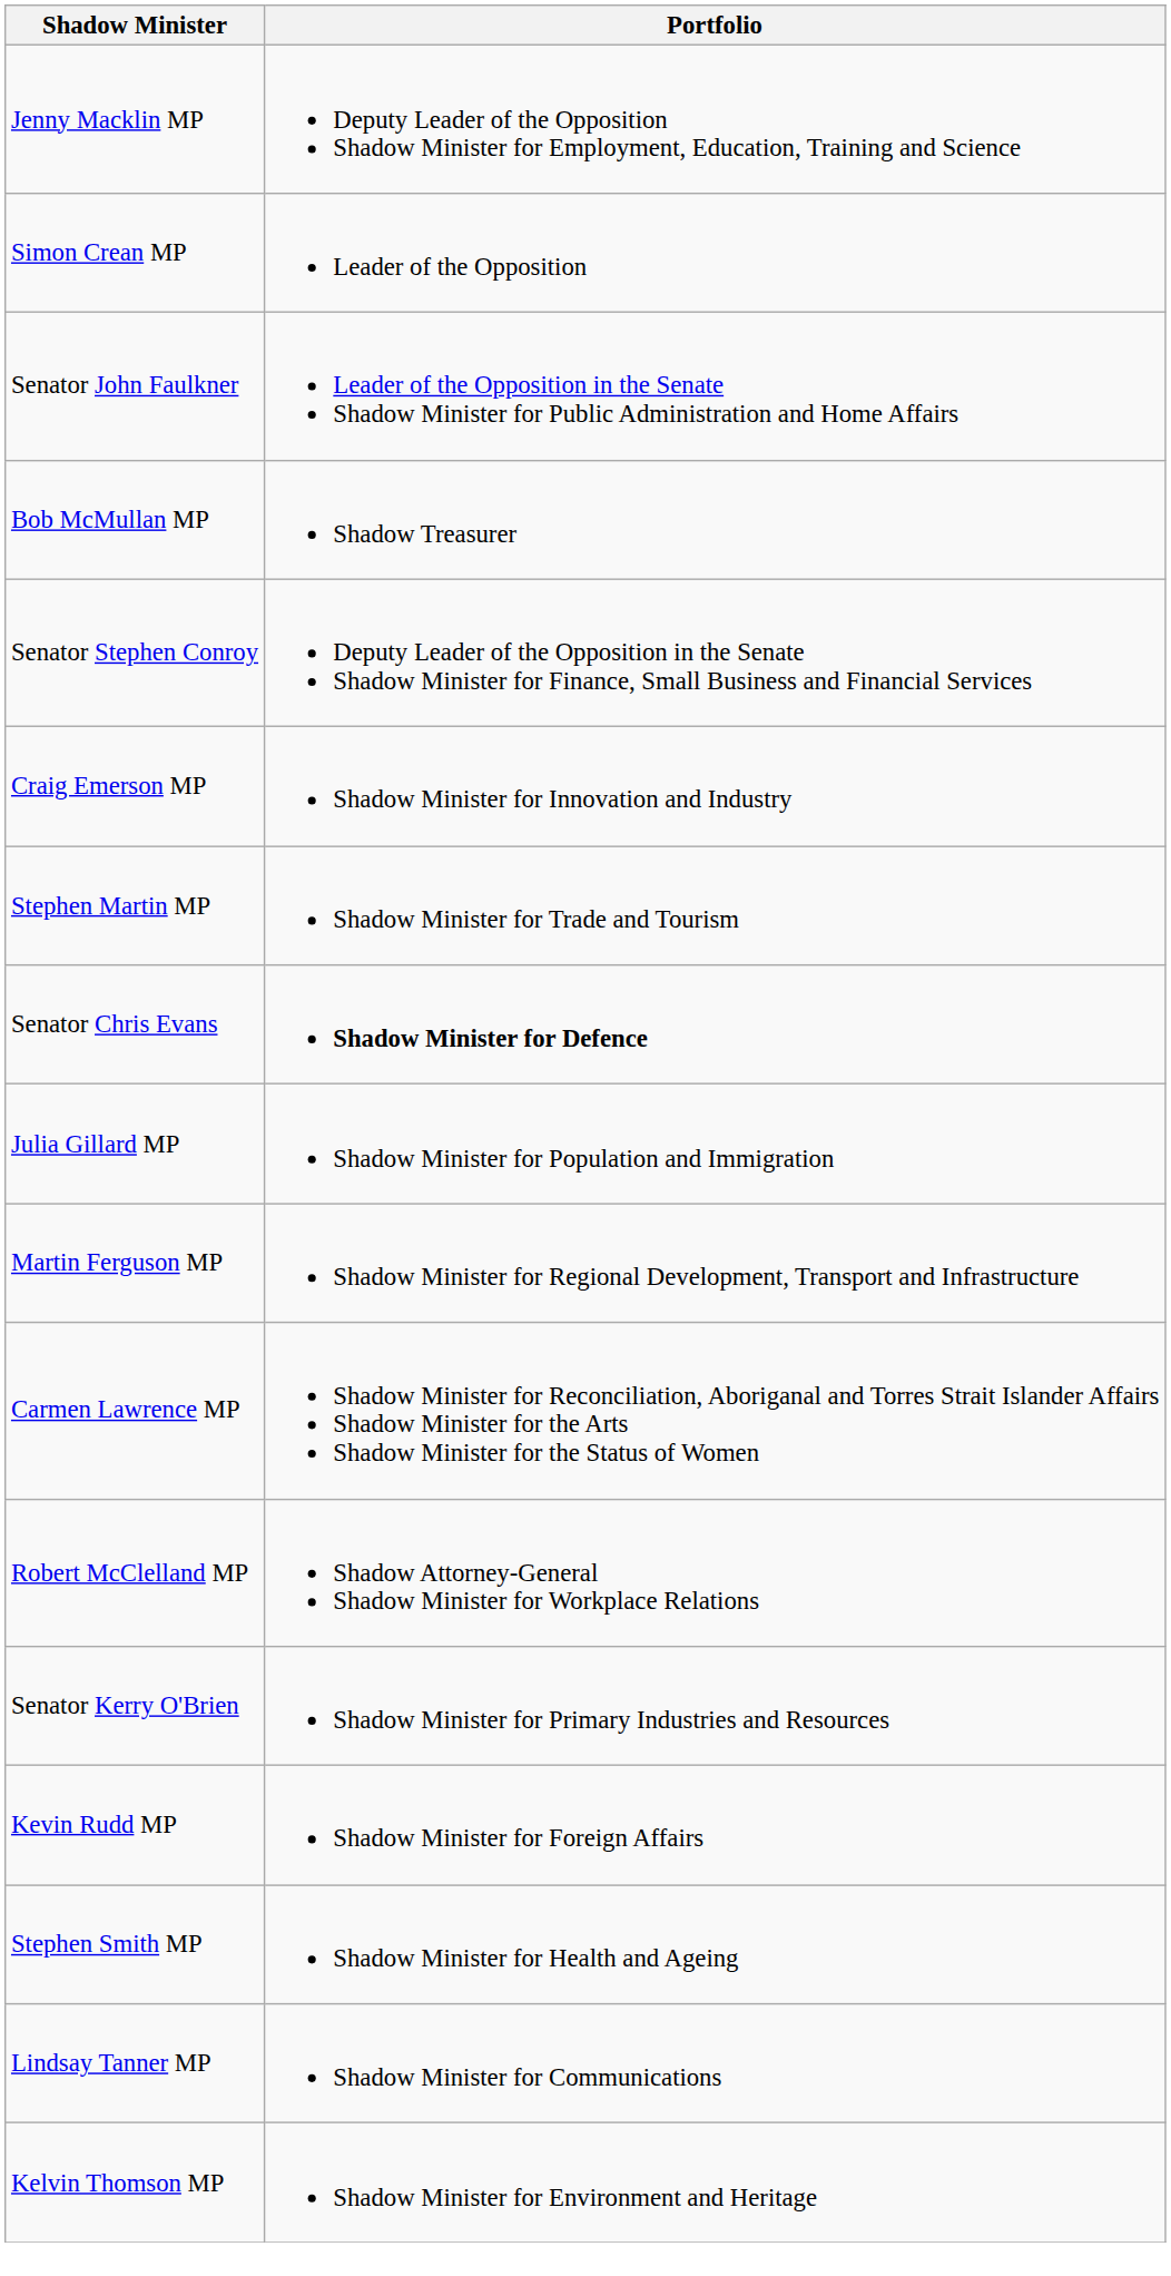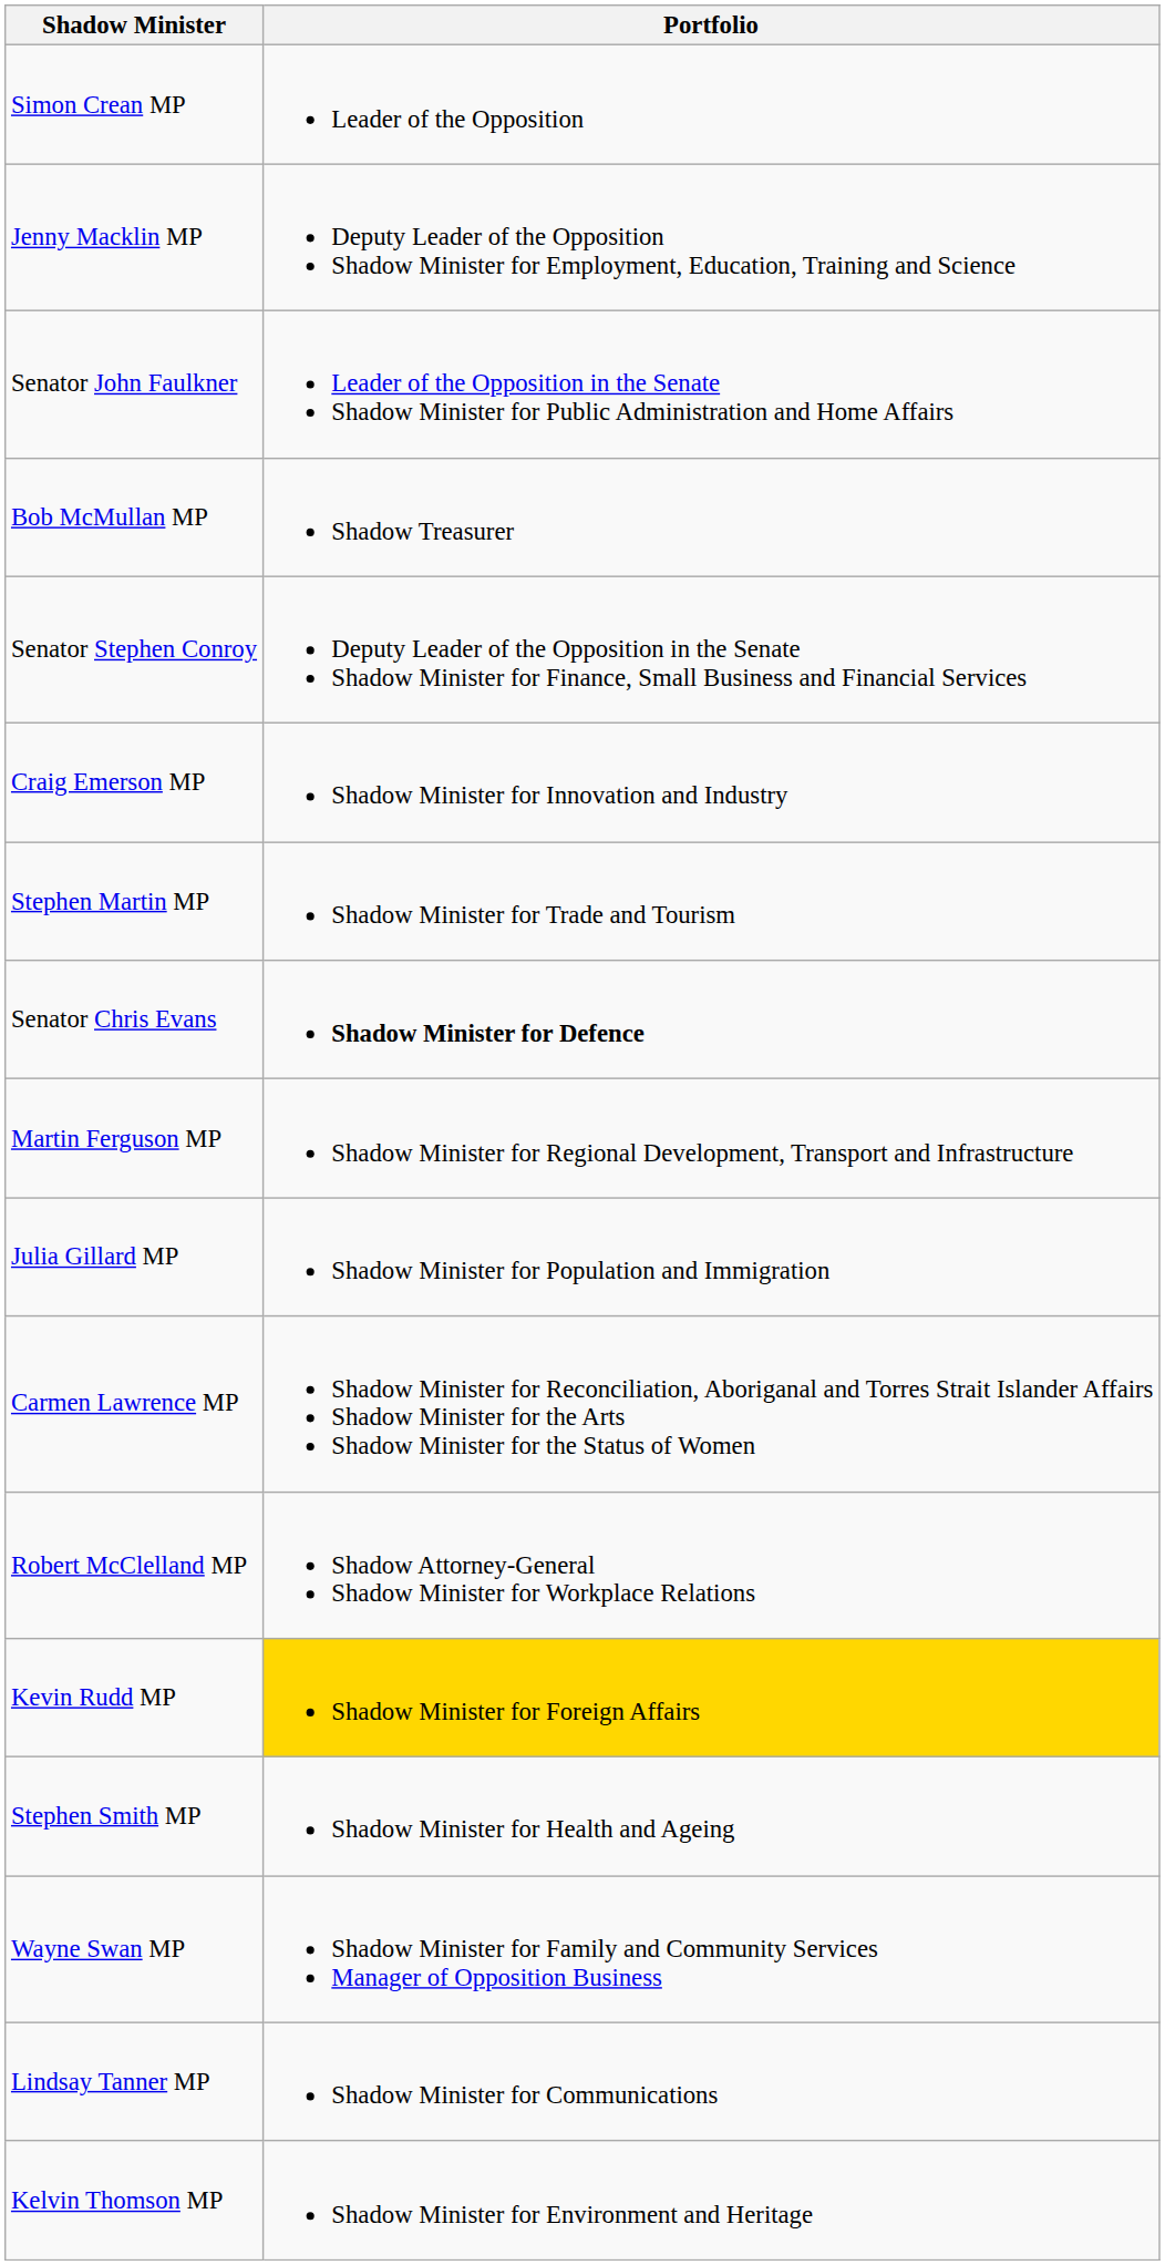rows swapped: Simon Crean MP <-> Jenny Macklin MP
rows swapped: Martin Ferguson MP <-> Julia Gillard MP
- row: Senator Kerry O'Brien | Shadow Minister for Primary Industries and Resources
Kevin Rudd MP | Portfolio: no background -> gold background
+ row: Wayne Swan MP | Shadow Minister for Family and Community Services Manager of Opposition Business
